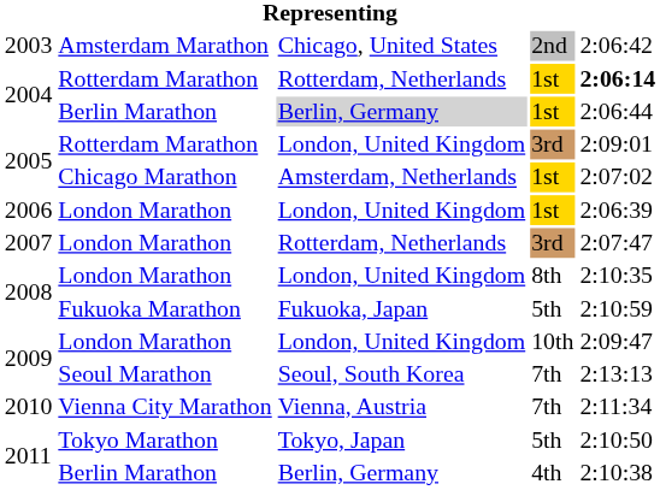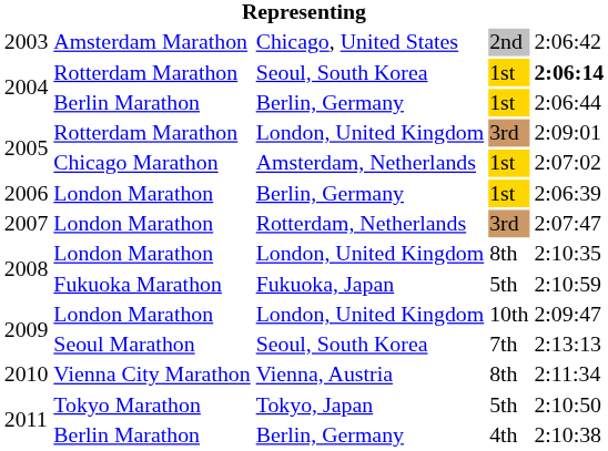2004 / Rotterdam Marathon | column 3: Rotterdam, Netherlands -> Seoul, South Korea
2004 / Berlin Marathon | column 3: lightgrey background -> no background
2006 | column 3: London, United Kingdom -> Berlin, Germany
2010 | column 4: 7th -> 8th
